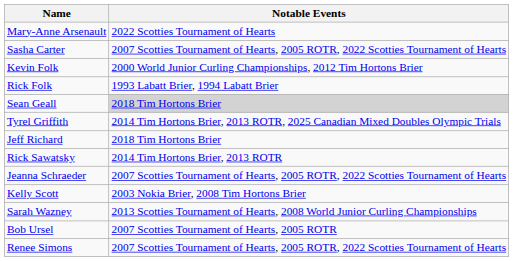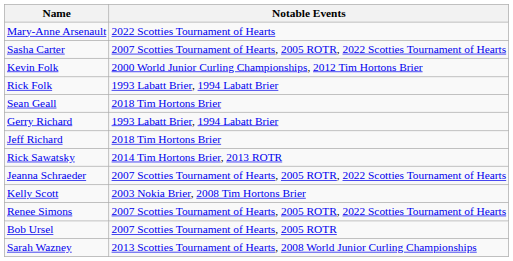Sean Geall | Notable Events: lightgrey background -> no background
- row: Tyrel Griffith | 2014 Tim Hortons Brier, 2013 ROTR, 2025 Canadian Mixed Doubles Olympic Trials
+ row: Gerry Richard | 1993 Labatt Brier, 1994 Labatt Brier
rows swapped: Renee Simons <-> Sarah Wazney
